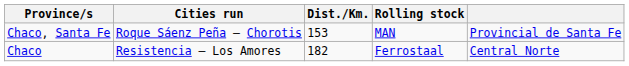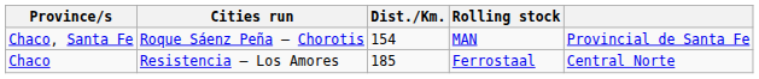Chaco, Santa Fe | Dist./Km.: 153 -> 154
Chaco | Dist./Km.: 182 -> 185
